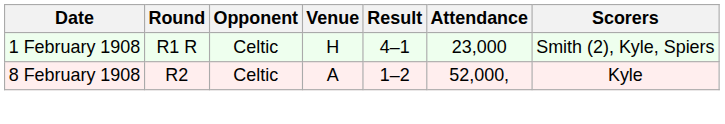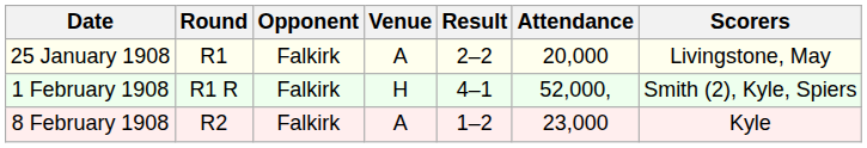+ row: 25 January 1908 | R1 | Falkirk | A | 2–2 | 20,000 | Livingstone, May
1 February 1908 | Opponent: Celtic -> Falkirk
1 February 1908 | Attendance: 23,000 -> 52,000,
8 February 1908 | Opponent: Celtic -> Falkirk
8 February 1908 | Attendance: 52,000, -> 23,000
